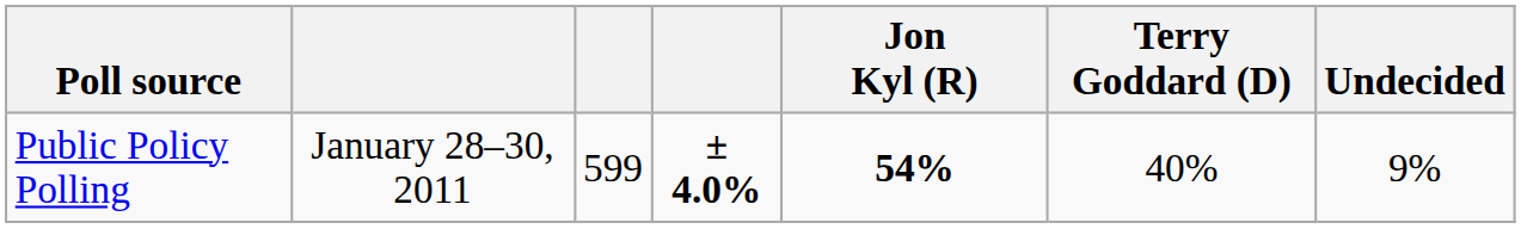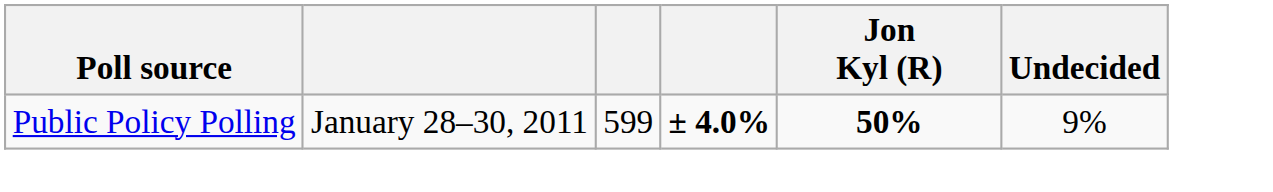- column: Terry Goddard (D) | 40%
Public Policy Polling | Jon Kyl (R): 54% -> 50%
